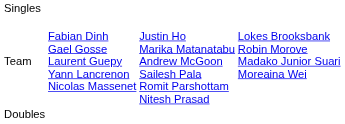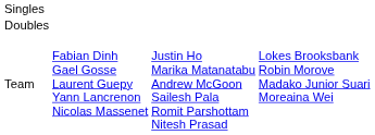rows swapped: Doubles <-> Team
